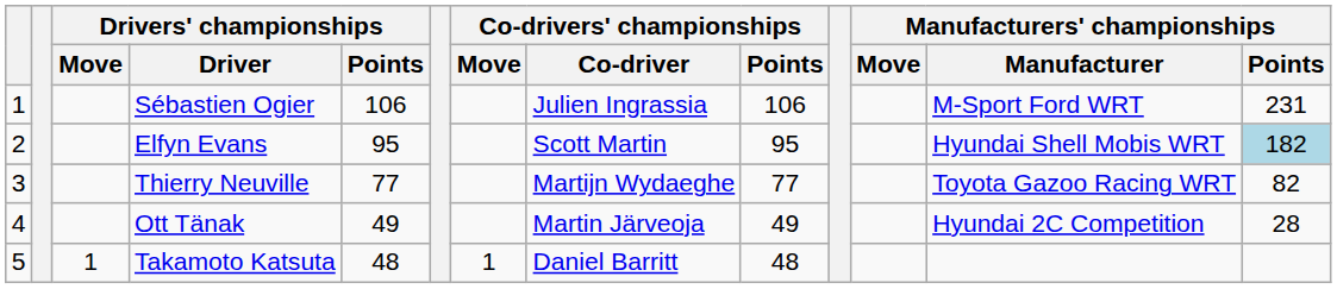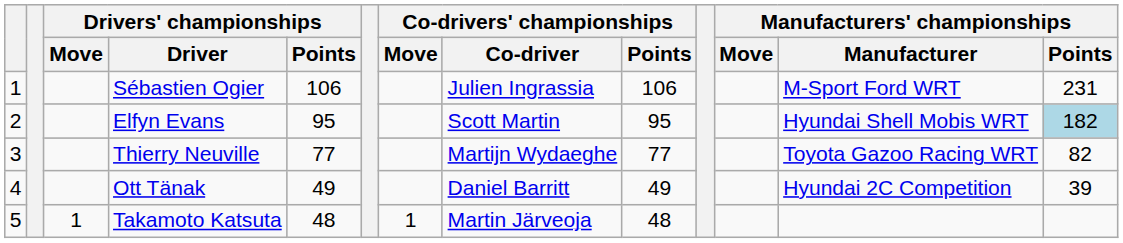Ott Tänak | Co-drivers' championships / Co-driver: Martin Järveoja -> Daniel Barritt
Ott Tänak | Manufacturers' championships / Points: 28 -> 39
Takamoto Katsuta | Co-drivers' championships / Co-driver: Daniel Barritt -> Martin Järveoja
